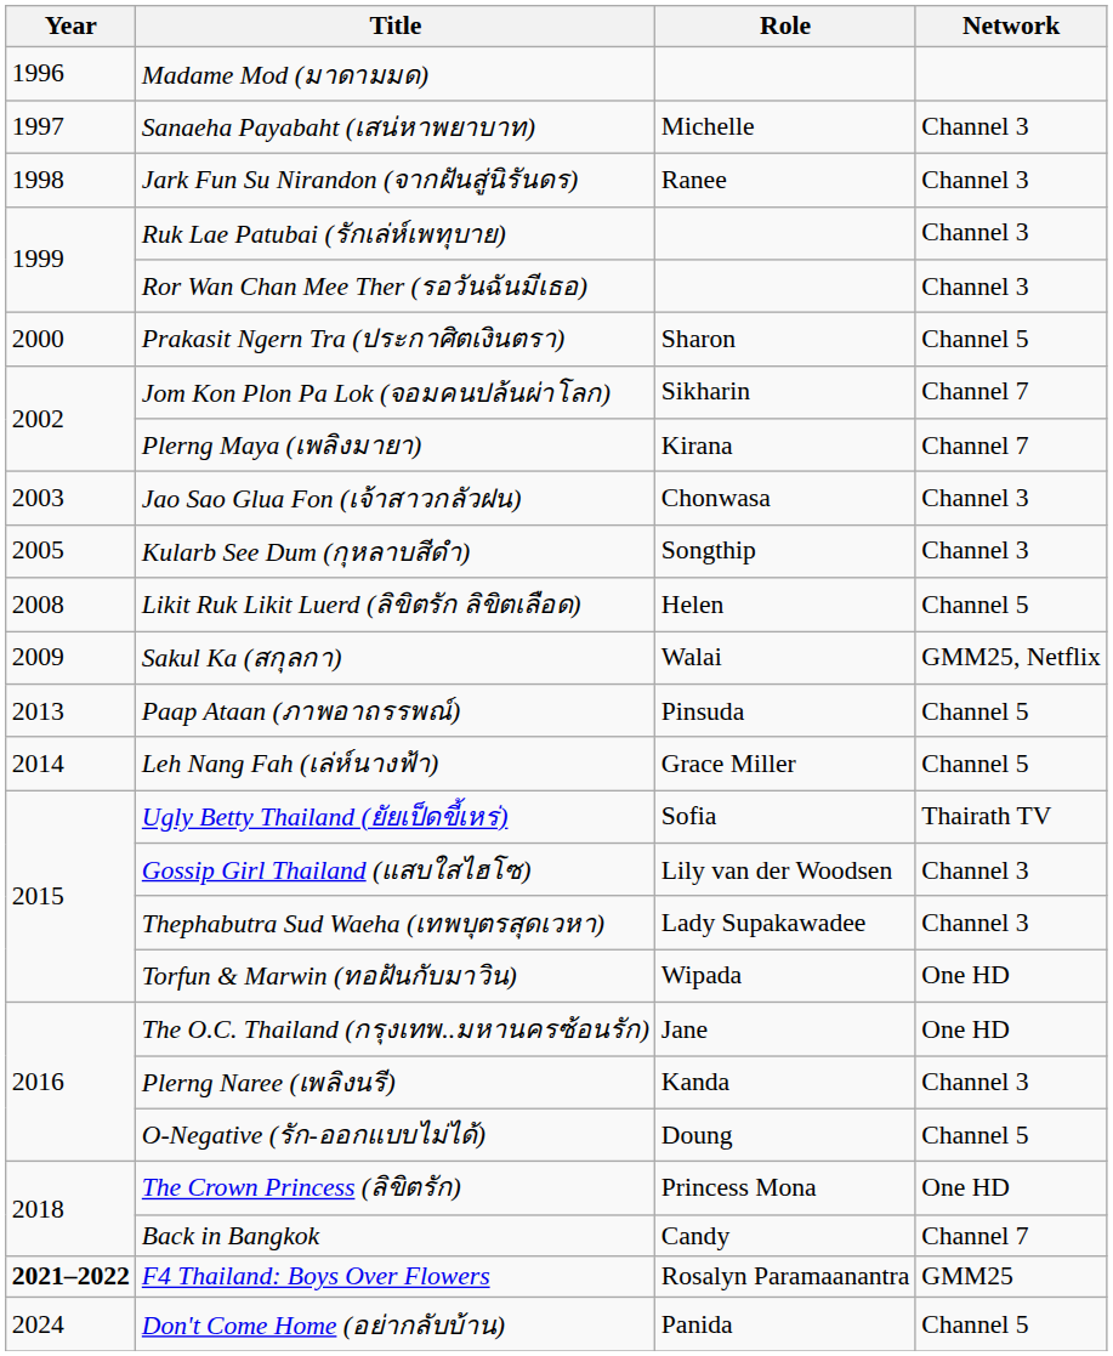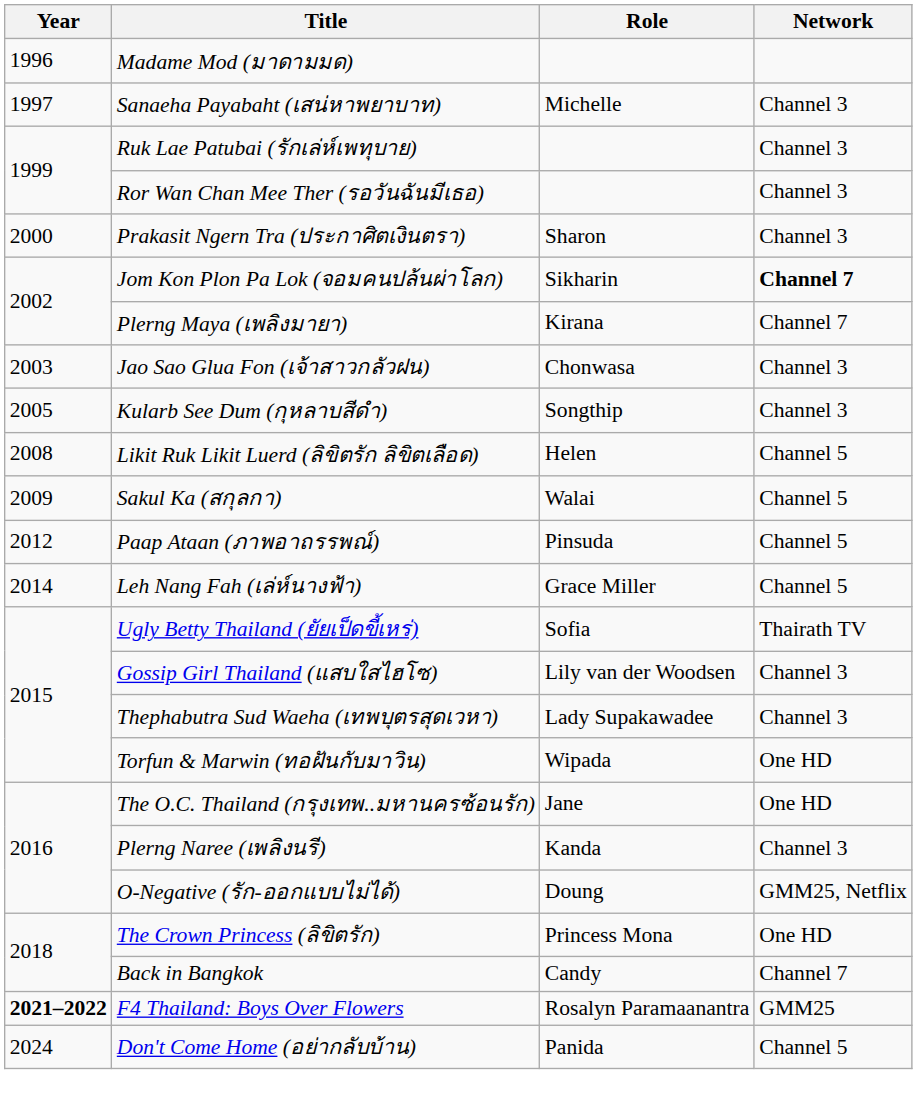- row: 1998 | Jark Fun Su Nirandon (จากฝันสู่นิรันดร) | Ranee | Channel 3
Prakasit Ngern Tra (ประกาศิตเงินตรา) | Network: Channel 5 -> Channel 3
Jom Kon Plon Pa Lok (จอมคนปล้นผ่าโลก) | Network: normal -> bold
Sakul Ka (สกุลกา) | Network: GMM25, Netflix -> Channel 5
Paap Ataan (ภาพอาถรรพณ์) | Year: 2013 -> 2012
O-Negative (รัก-ออกแบบไม่ได้) | Network: Channel 5 -> GMM25, Netflix
